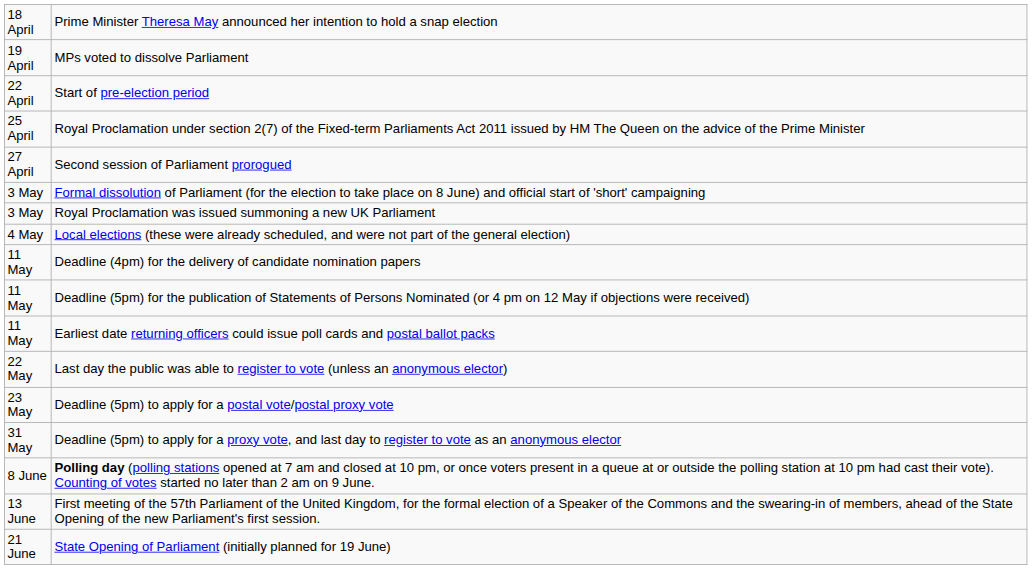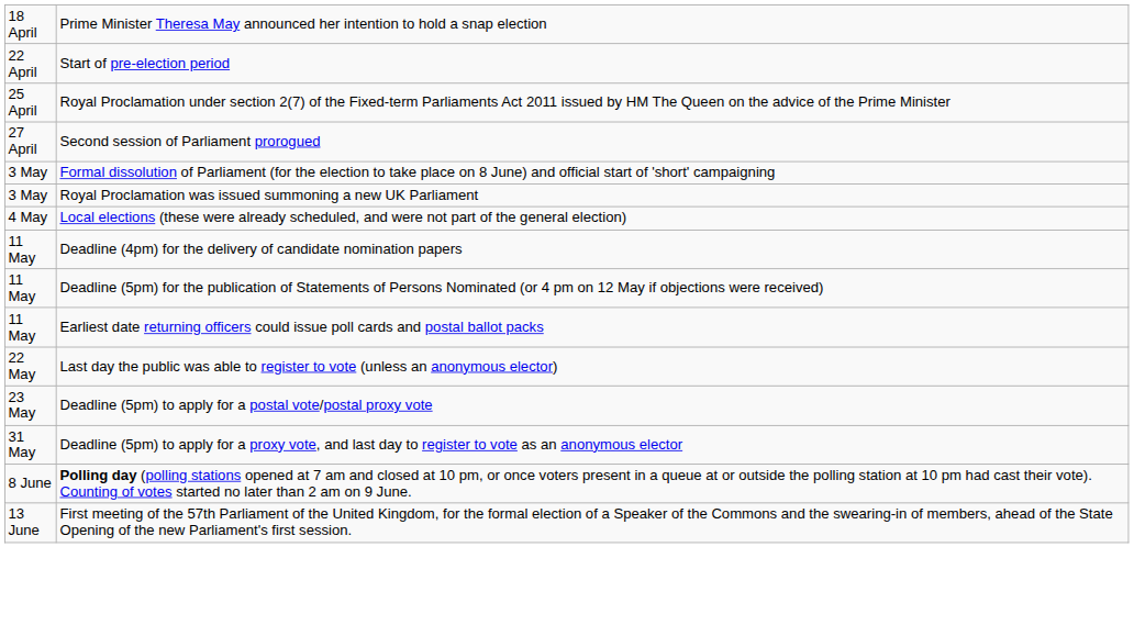- row: 19 April | MPs voted to dissolve Parliament
- row: 21 June | State Opening of Parliament (initially planned for 19 June)
